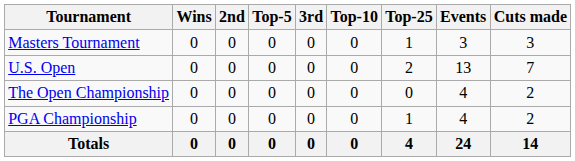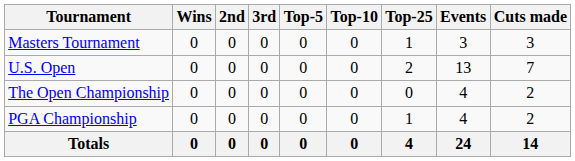columns swapped: 3rd <-> Top-5
